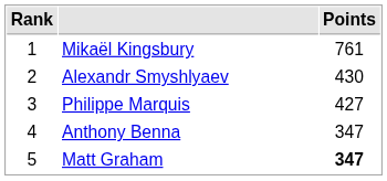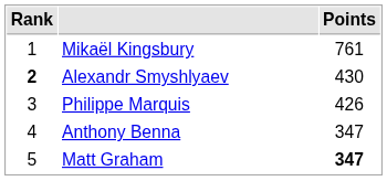Alexandr Smyshlyaev | Rank: normal -> bold
Philippe Marquis | Points: 427 -> 426
